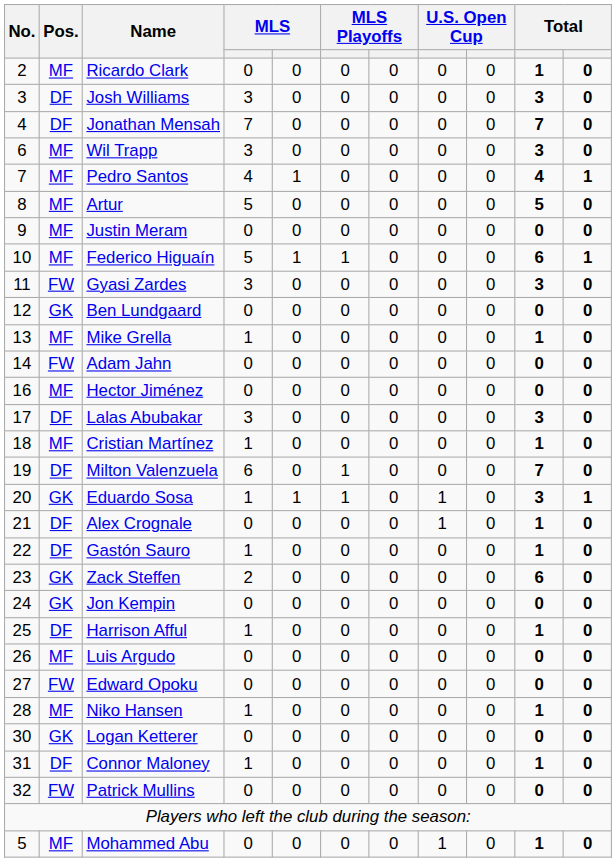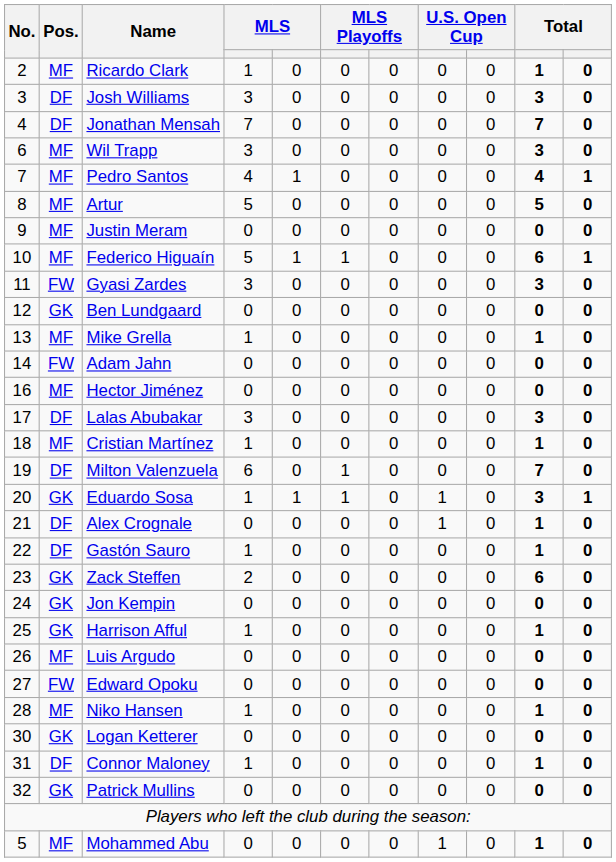Ricardo Clark | column 4: 0 -> 1
Harrison Afful | Pos.: DF -> GK
Patrick Mullins | Pos.: FW -> GK
